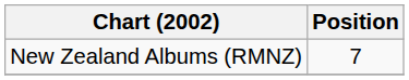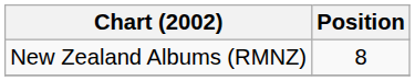New Zealand Albums (RMNZ) | Position: 7 -> 8
